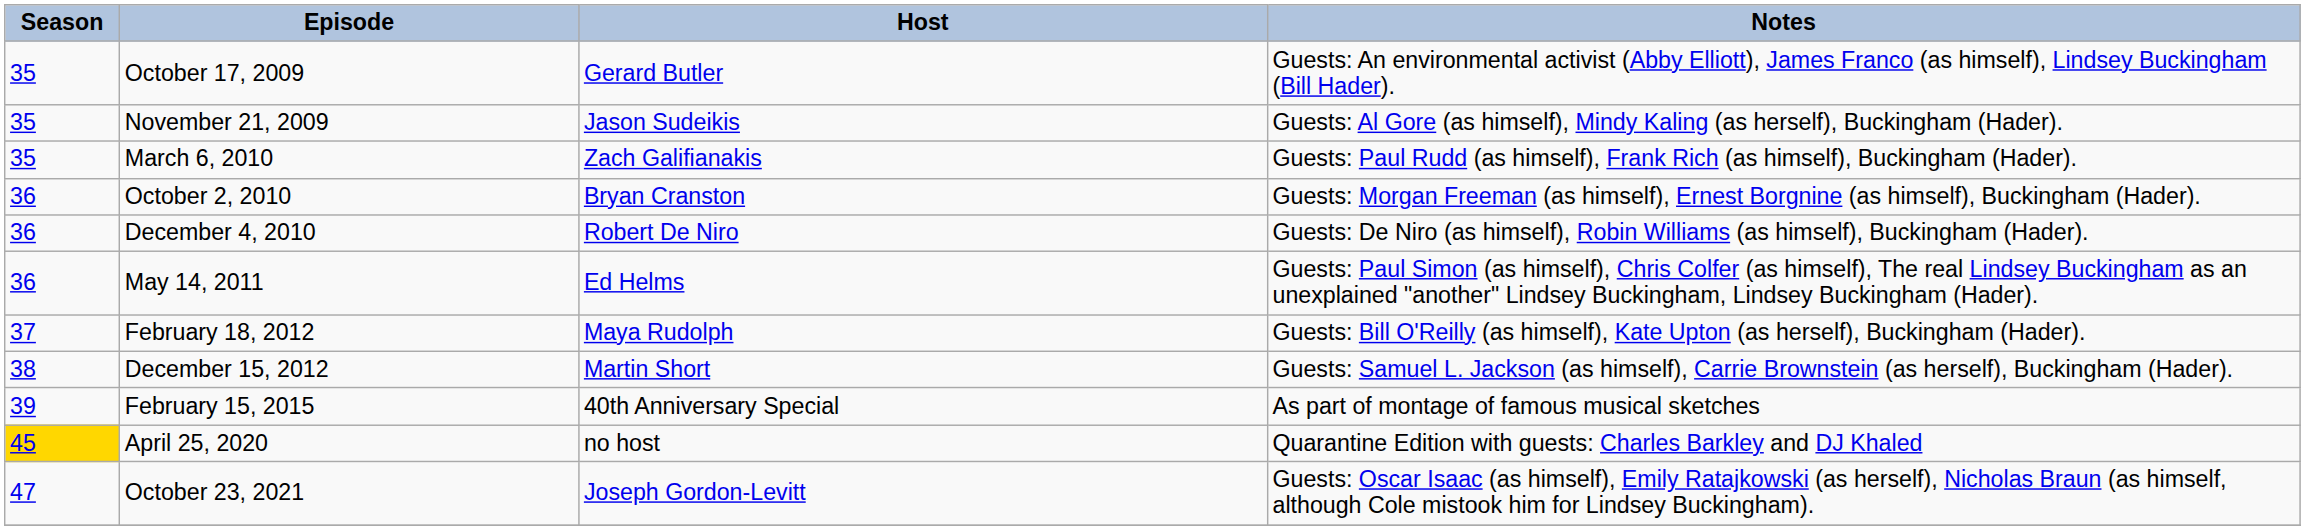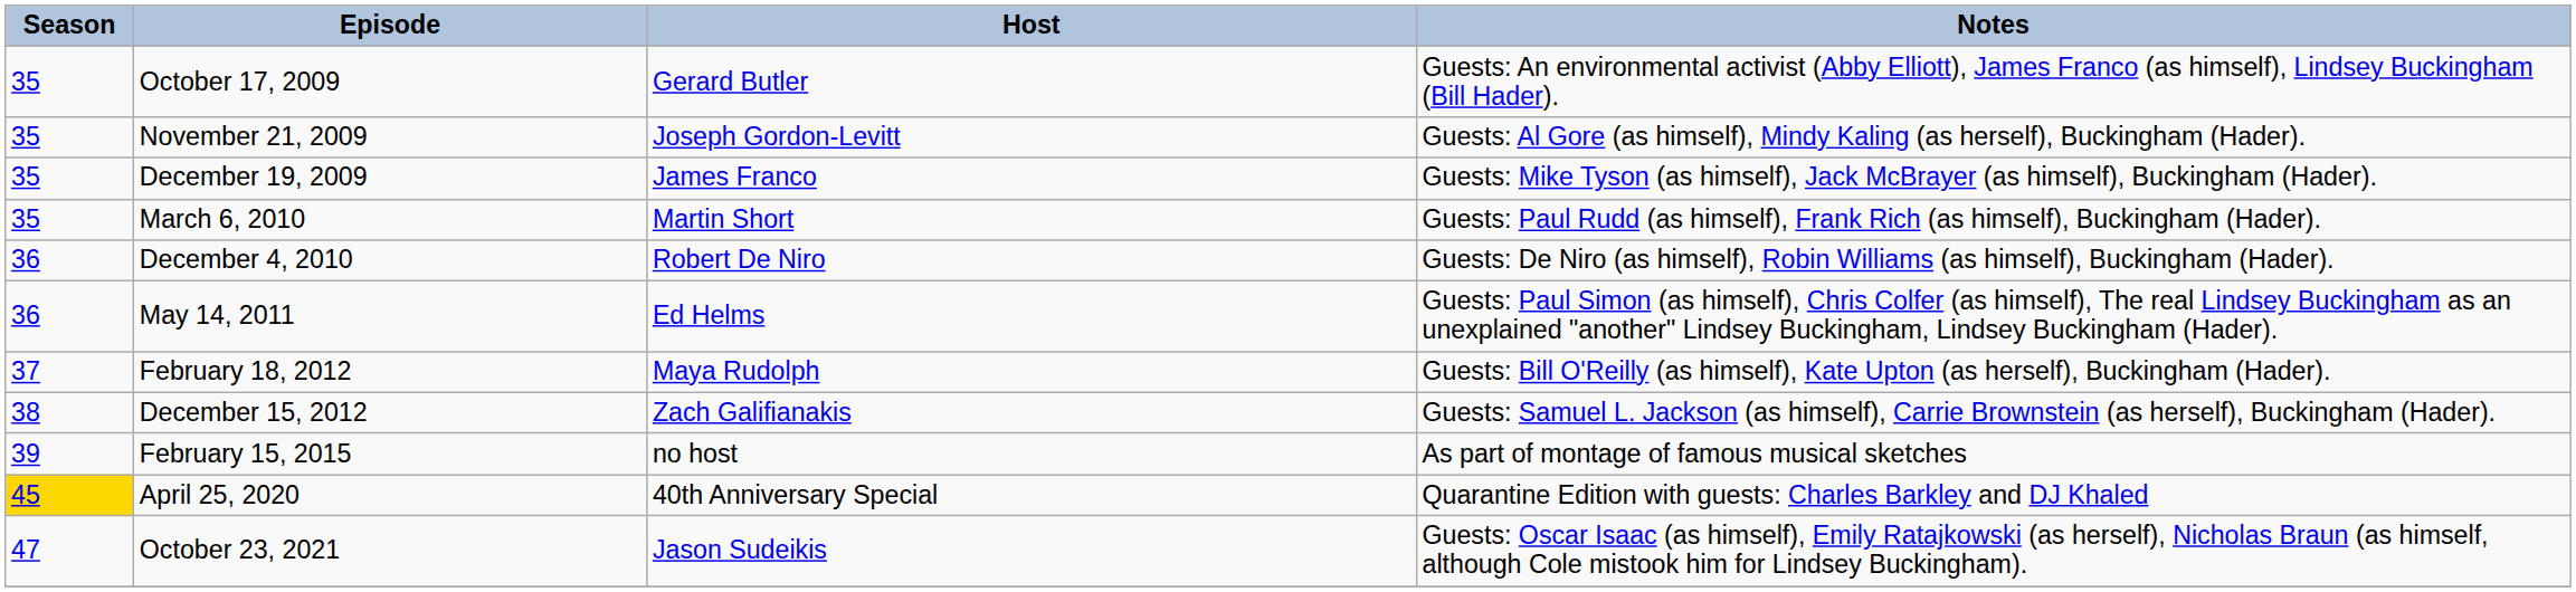November 21, 2009 | Host: Jason Sudeikis -> Joseph Gordon-Levitt
+ row: 35 | December 19, 2009 | James Franco | Guests: Mike Tyson (as himself), Jack McBrayer (as himself), Buckingham (Hader).
March 6, 2010 | Host: Zach Galifianakis -> Martin Short
- row: 36 | October 2, 2010 | Bryan Cranston | Guests: Morgan Freeman (as himself), Ernest Borgnine (as himself), Buckingham (Hader).
December 15, 2012 | Host: Martin Short -> Zach Galifianakis
February 15, 2015 | Host: 40th Anniversary Special -> no host
April 25, 2020 | Host: no host -> 40th Anniversary Special
October 23, 2021 | Host: Joseph Gordon-Levitt -> Jason Sudeikis
